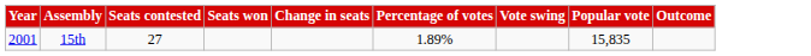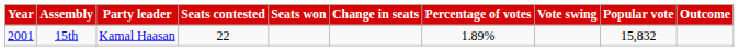+ column: Party leader | Kamal Haasan
15th | Seats contested: 27 -> 22
15th | Popular vote: 15,835 -> 15,832
